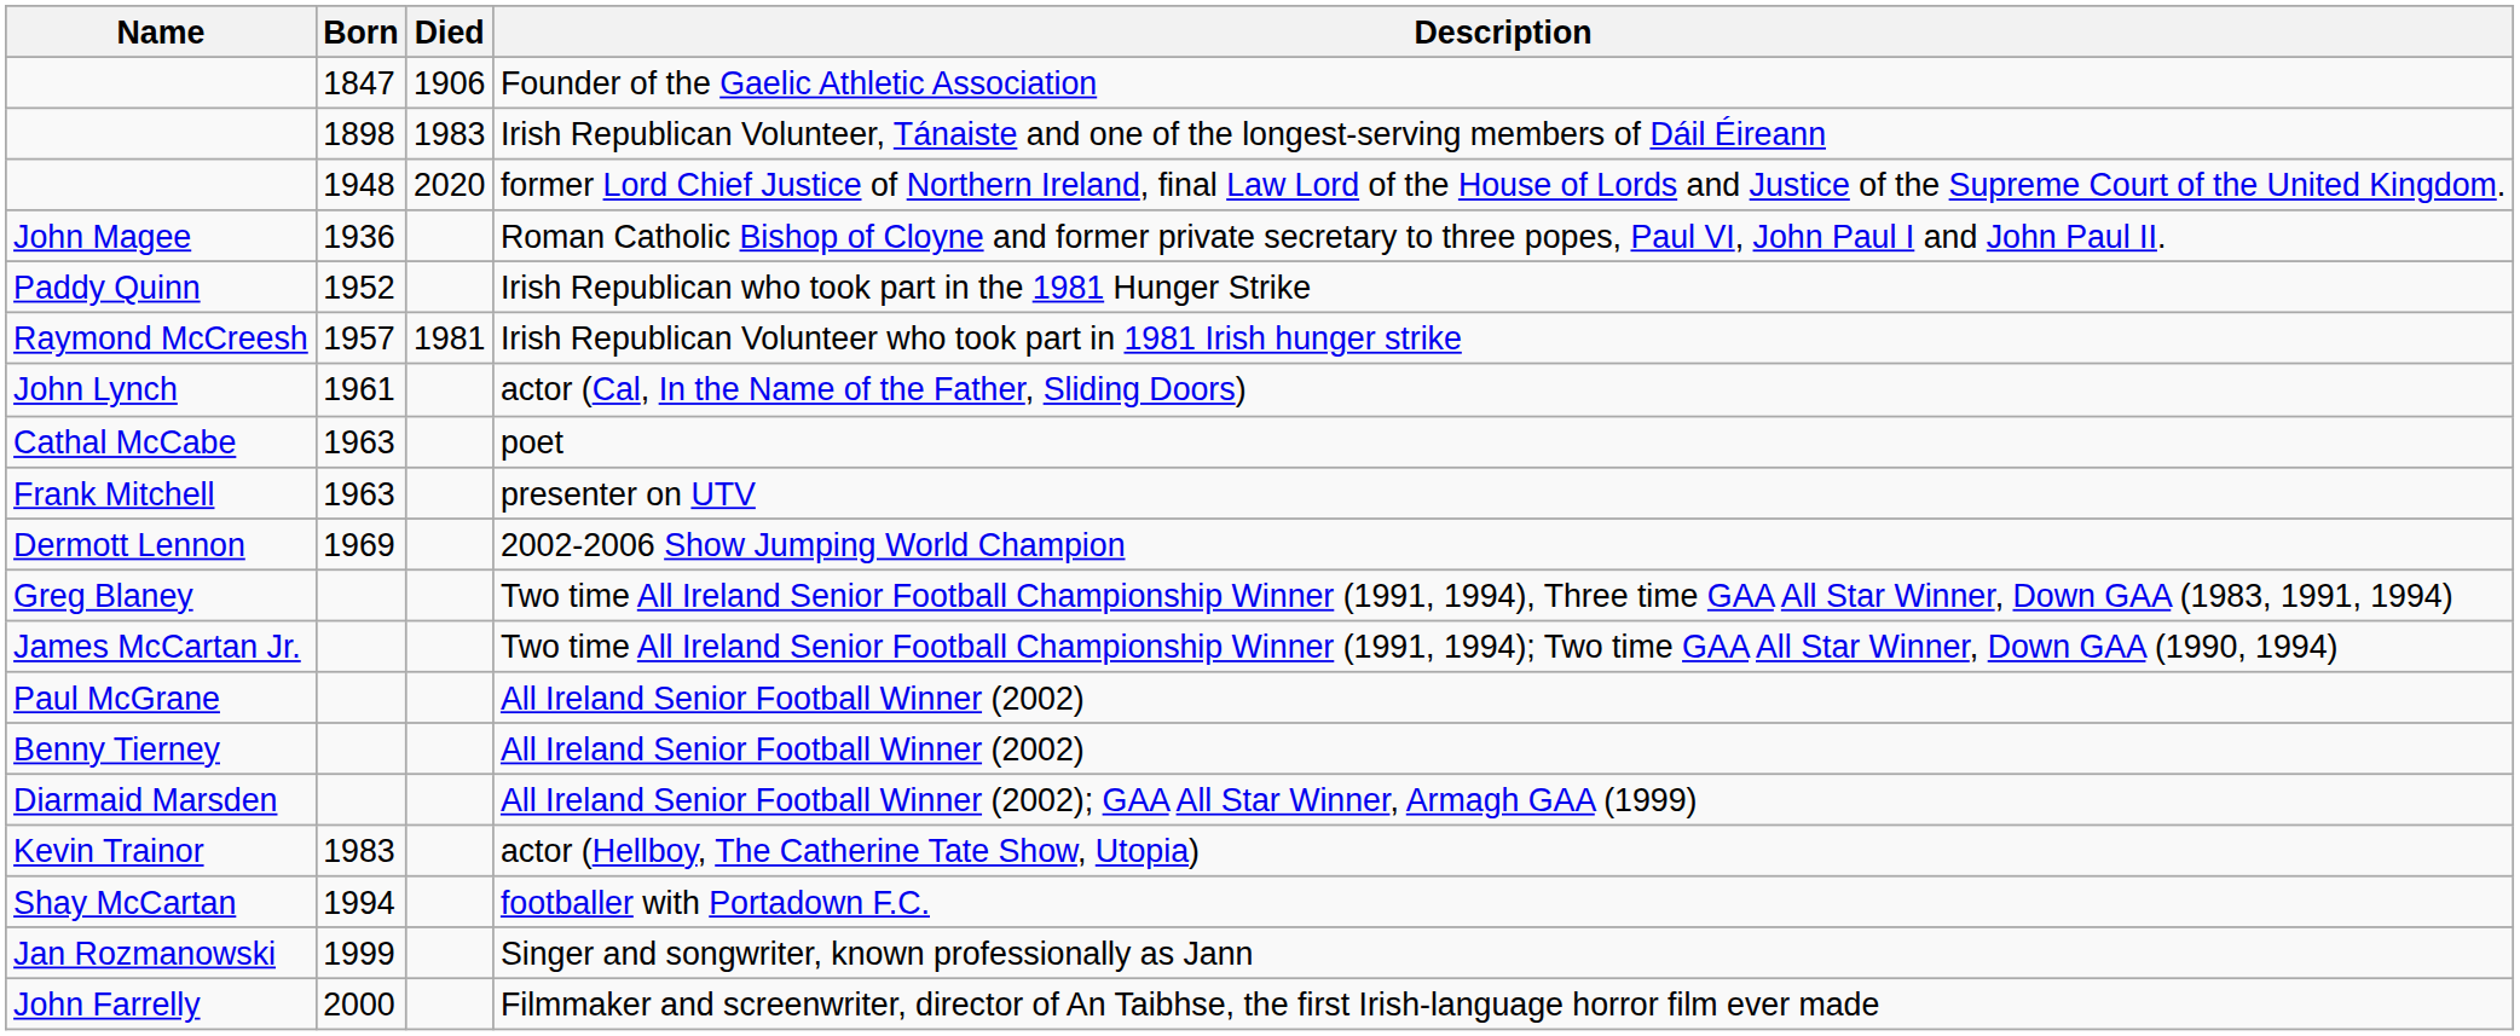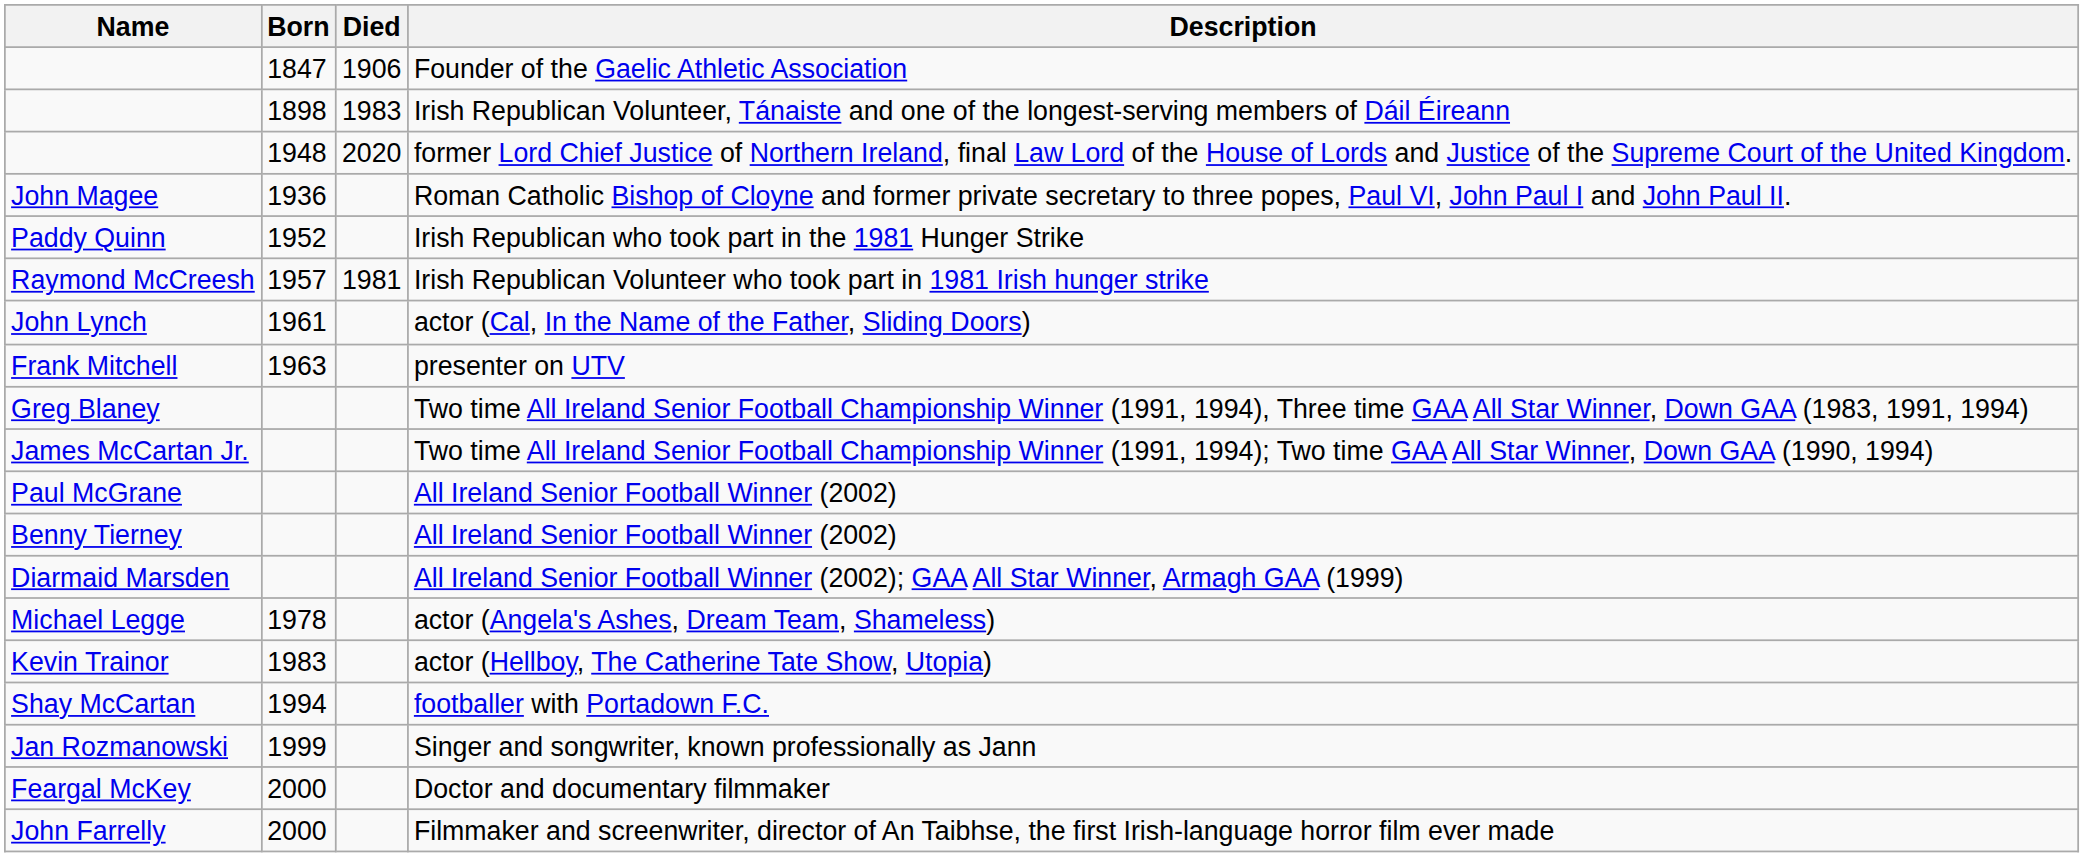- row: Cathal McCabe | 1963 | poet
- row: Dermott Lennon | 1969 | 2002-2006 Show Jumping World Champion
+ row: Michael Legge | 1978 | actor (Angela's Ashes, Dream Team, Shameless)
+ row: Feargal McKey | 2000 | Doctor and documentary filmmaker
